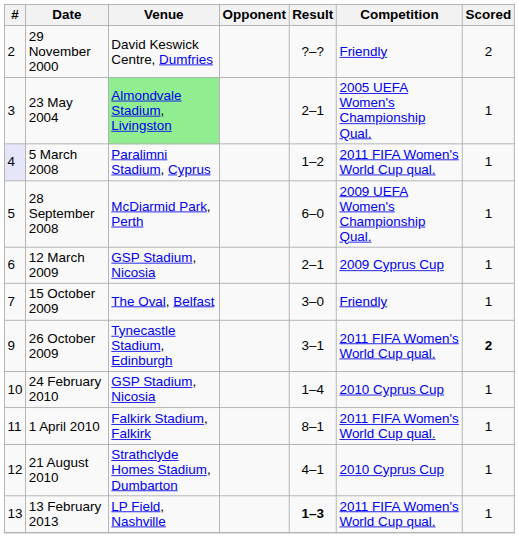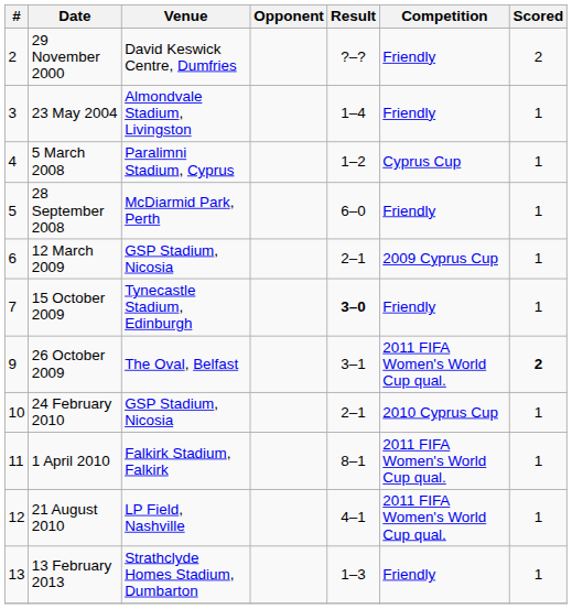23 May 2004 | Venue: lightgreen background -> no background
23 May 2004 | Result: 2–1 -> 1–4
23 May 2004 | Competition: 2005 UEFA Women's Championship Qual. -> Friendly
5 March 2008 | #: lavender background -> no background
5 March 2008 | Competition: 2011 FIFA Women's World Cup qual. -> Cyprus Cup
28 September 2008 | Competition: 2009 UEFA Women's Championship Qual. -> Friendly
15 October 2009 | Venue: The Oval, Belfast -> Tynecastle Stadium, Edinburgh
15 October 2009 | Result: normal -> bold
26 October 2009 | Venue: Tynecastle Stadium, Edinburgh -> The Oval, Belfast
24 February 2010 | Result: 1–4 -> 2–1
21 August 2010 | Venue: Strathclyde Homes Stadium, Dumbarton -> LP Field, Nashville
21 August 2010 | Competition: 2010 Cyprus Cup -> 2011 FIFA Women's World Cup qual.
13 February 2013 | Venue: LP Field, Nashville -> Strathclyde Homes Stadium, Dumbarton
13 February 2013 | Result: bold -> normal
13 February 2013 | Competition: 2011 FIFA Women's World Cup qual. -> Friendly
